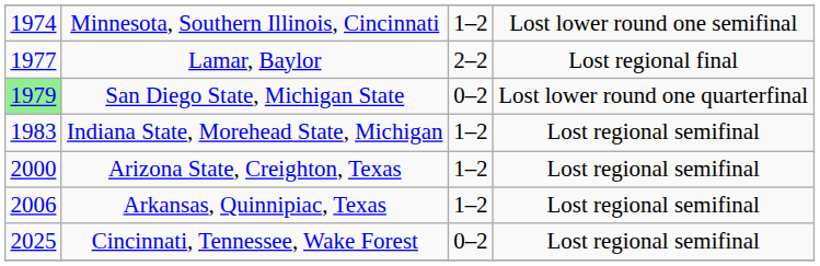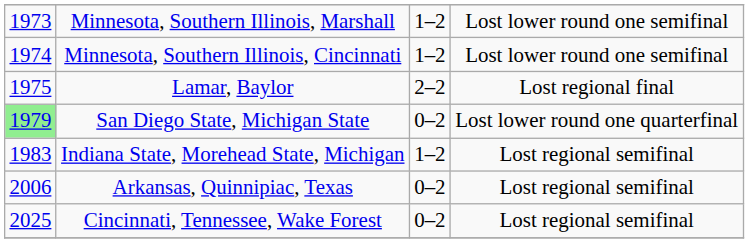+ row: 1973 | Minnesota, Southern Illinois, Marshall | 1–2 | Lost lower round one semifinal
Lamar, Baylor | column 1: 1977 -> 1975
- row: 2000 | Arizona State, Creighton, Texas | 1–2 | Lost regional semifinal
Arkansas, Quinnipiac, Texas | column 3: 1–2 -> 0–2
